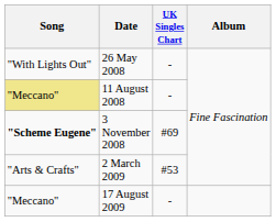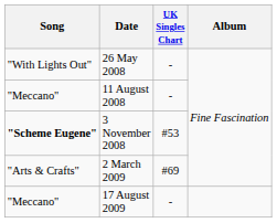11 August 2008 | Song: khaki background -> no background
3 November 2008 | UK Singles Chart: #69 -> #53
2 March 2009 | UK Singles Chart: #53 -> #69
